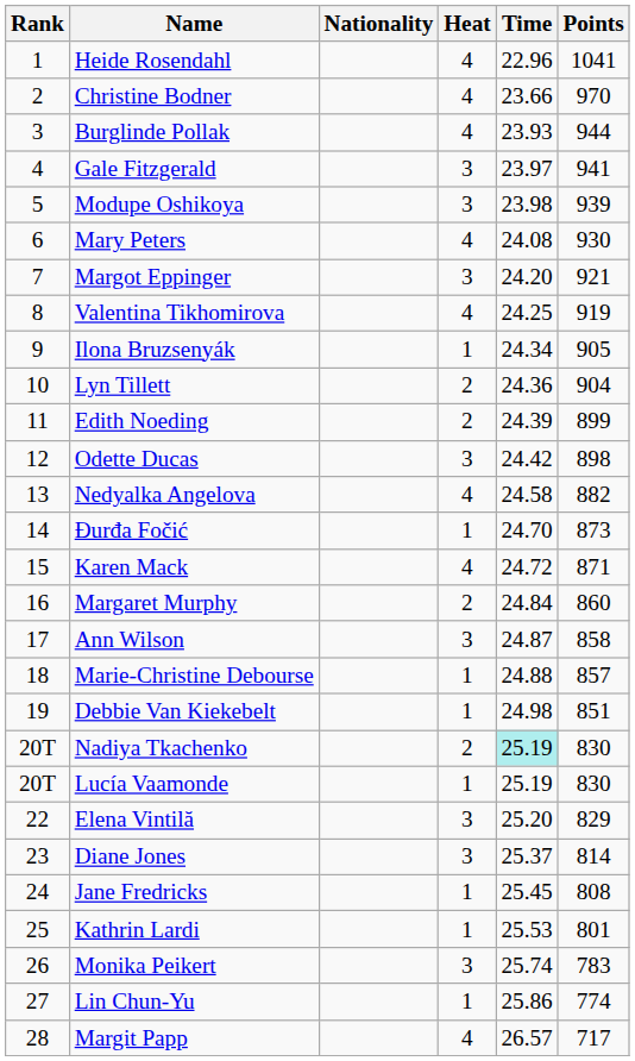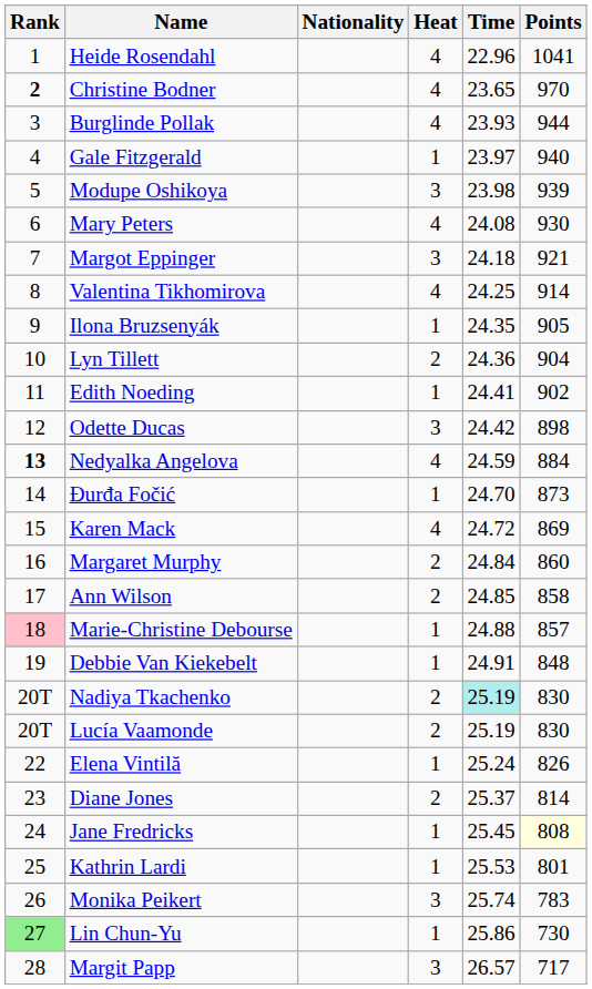Christine Bodner | Rank: normal -> bold
Christine Bodner | Time: 23.66 -> 23.65
Gale Fitzgerald | Heat: 3 -> 1
Gale Fitzgerald | Points: 941 -> 940
Margot Eppinger | Time: 24.20 -> 24.18
Valentina Tikhomirova | Points: 919 -> 914
Ilona Bruzsenyák | Time: 24.34 -> 24.35
Edith Noeding | Heat: 2 -> 1
Edith Noeding | Time: 24.39 -> 24.41
Edith Noeding | Points: 899 -> 902
Nedyalka Angelova | Rank: normal -> bold
Nedyalka Angelova | Time: 24.58 -> 24.59
Nedyalka Angelova | Points: 882 -> 884
Karen Mack | Points: 871 -> 869
Ann Wilson | Heat: 3 -> 2
Ann Wilson | Time: 24.87 -> 24.85
Marie-Christine Debourse | Rank: no background -> pink background
Debbie Van Kiekebelt | Time: 24.98 -> 24.91
Debbie Van Kiekebelt | Points: 851 -> 848
Lucía Vaamonde | Heat: 1 -> 2
Elena Vintilă | Heat: 3 -> 1
Elena Vintilă | Time: 25.20 -> 25.24
Elena Vintilă | Points: 829 -> 826
Diane Jones | Heat: 3 -> 2
Jane Fredricks | Points: no background -> lightyellow background
Lin Chun-Yu | Rank: no background -> lightgreen background
Lin Chun-Yu | Points: 774 -> 730
Margit Papp | Heat: 4 -> 3
